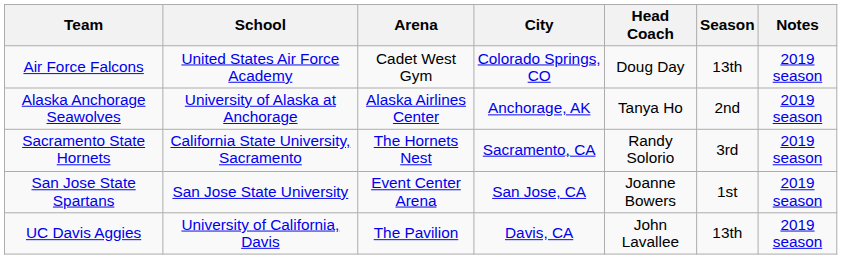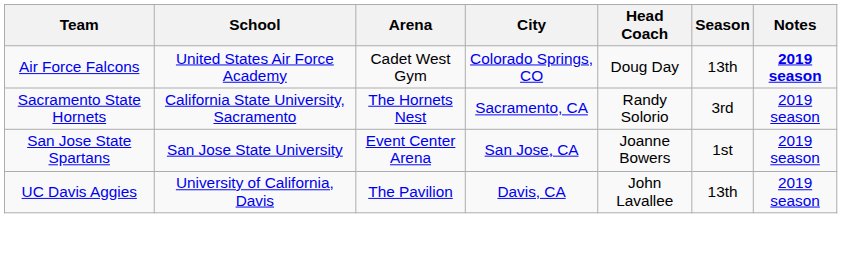Air Force Falcons | Notes: normal -> bold
- row: Alaska Anchorage Seawolves | University of Alaska at Anchorage | Alaska Airlines Center | Anchorage, AK | Tanya Ho | 2nd | 2019 season
